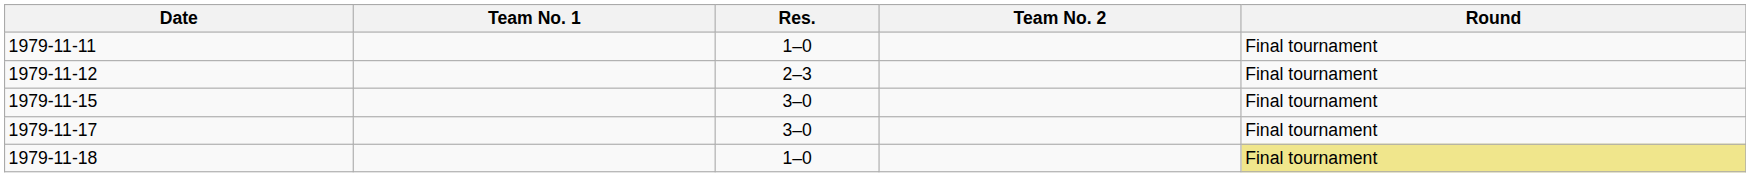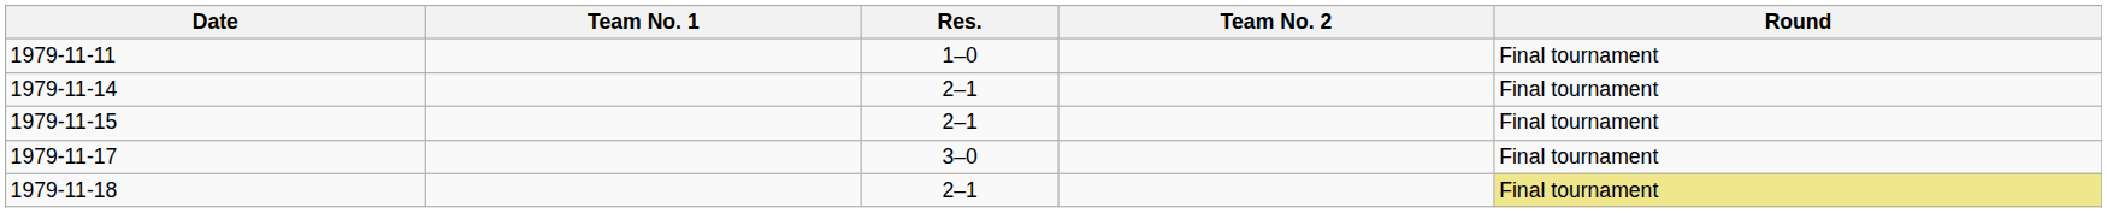- row: 1979-11-12 | 2–3 | Final tournament
+ row: 1979-11-14 | 2–1 | Final tournament
1979-11-15 | Res.: 3–0 -> 2–1
1979-11-18 | Res.: 1–0 -> 2–1
